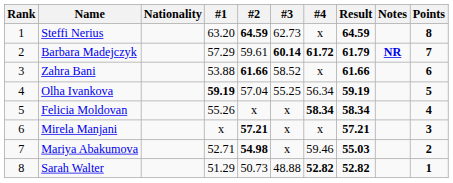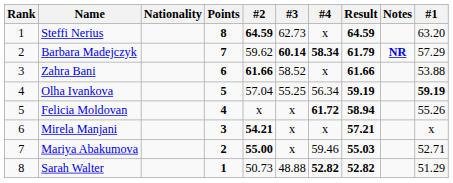columns swapped: #1 <-> Points
Barbara Madejczyk | #2: 59.61 -> 59.62
Barbara Madejczyk | #4: 61.72 -> 58.34
Felicia Moldovan | #4: 58.34 -> 61.72
Felicia Moldovan | Result: 58.34 -> 58.94
Mirela Manjani | #2: 57.21 -> 54.21
Mariya Abakumova | #2: 54.98 -> 55.00
